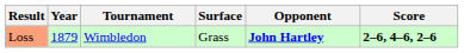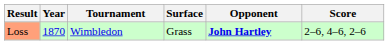Loss | Year: 1879 -> 1870
Loss | Score: bold -> normal
